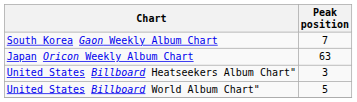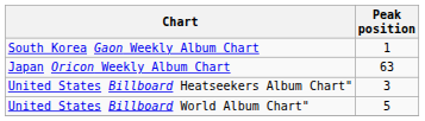South Korea Gaon Weekly Album Chart | Peak position: 7 -> 1
